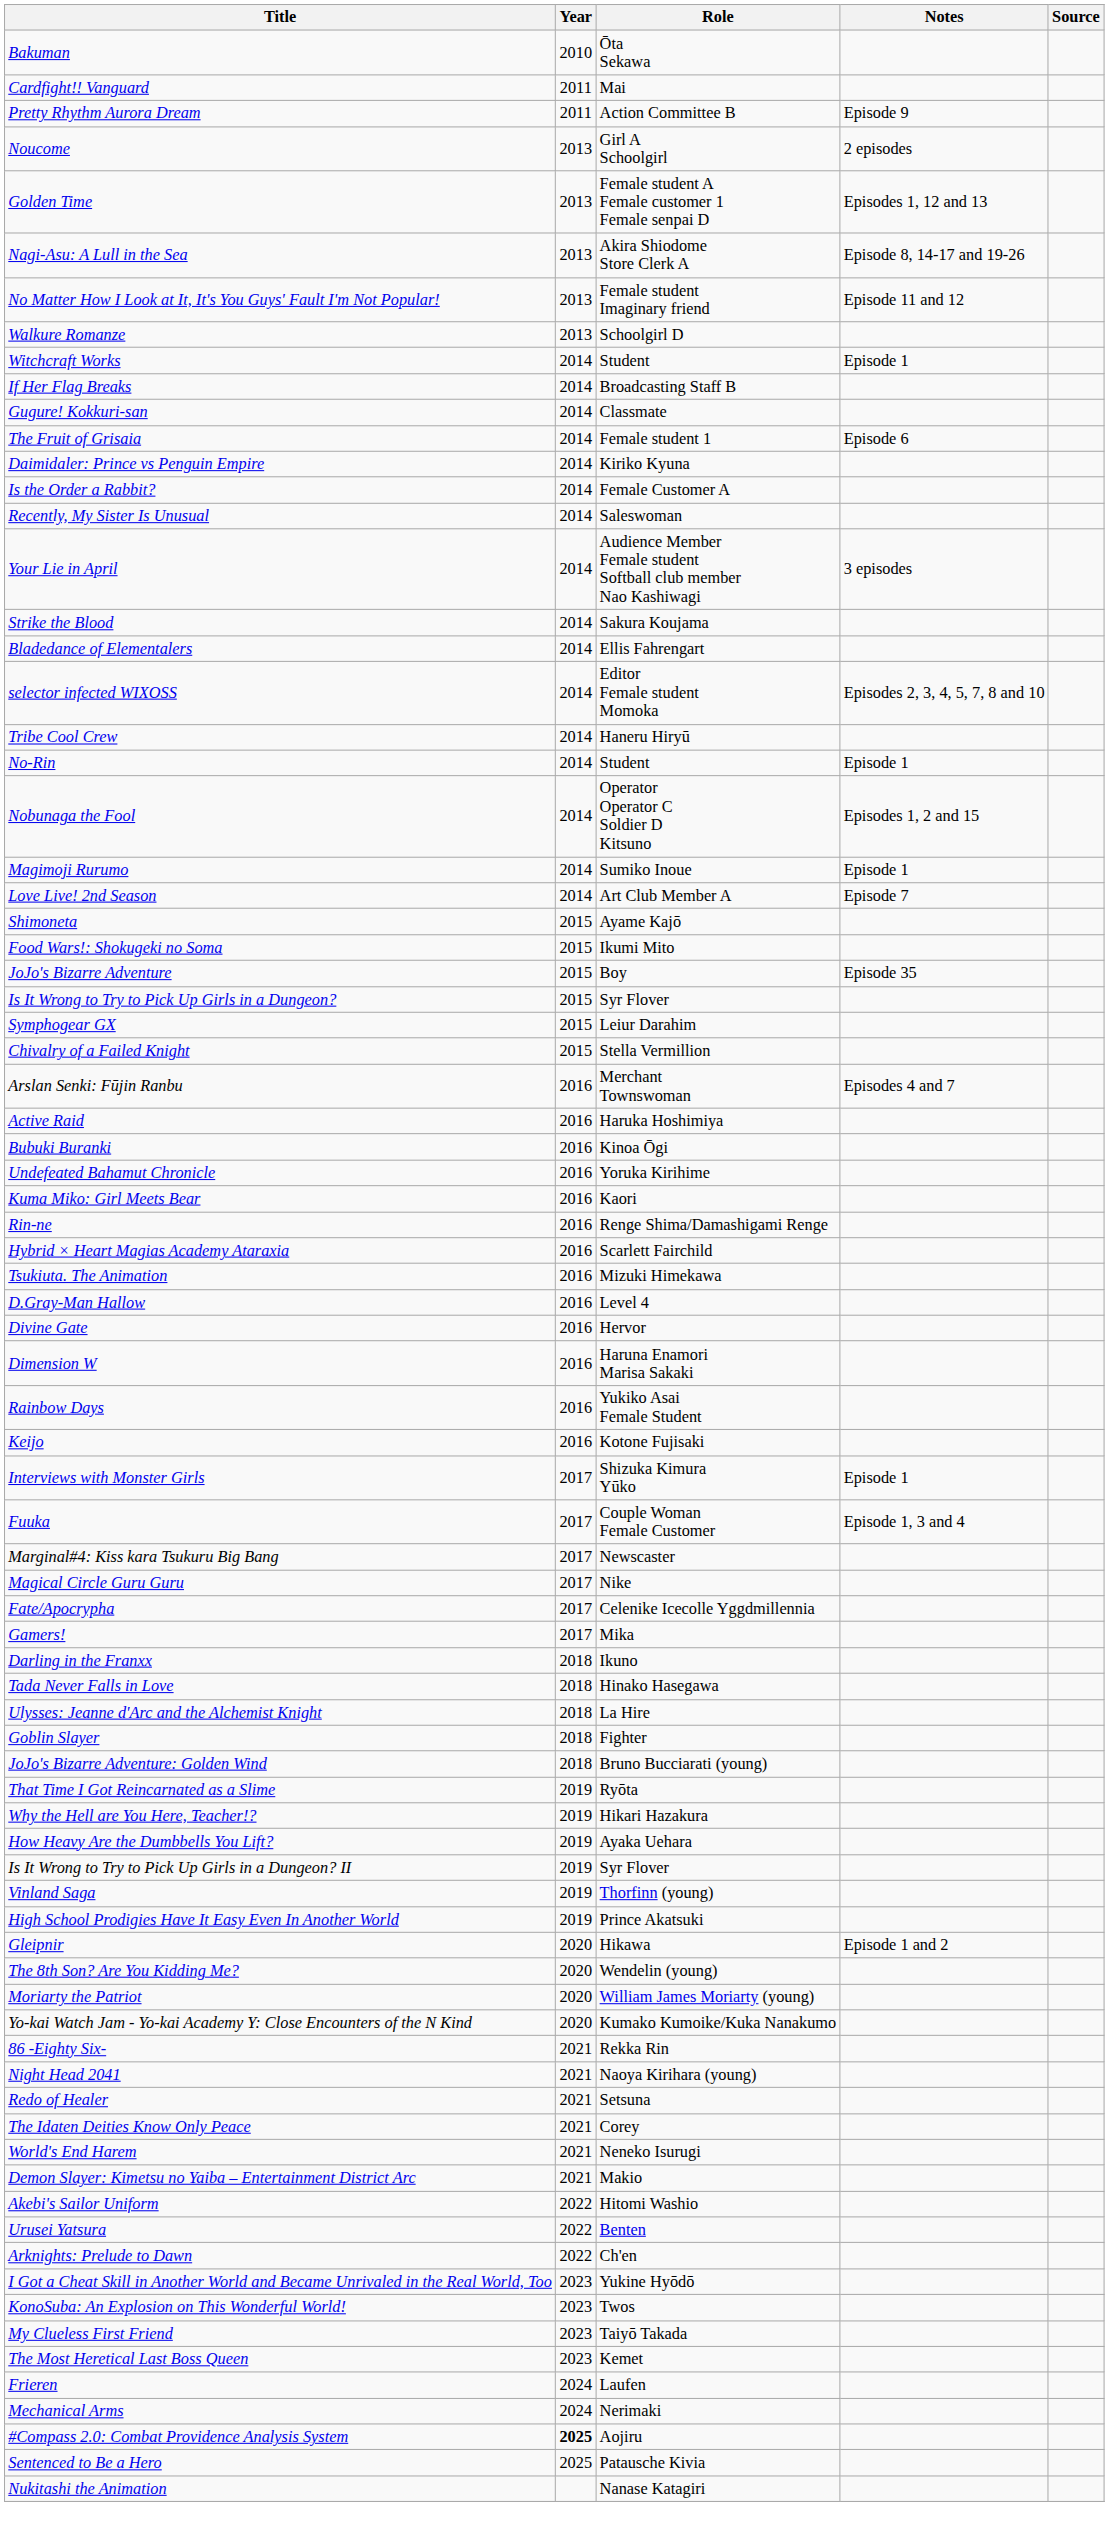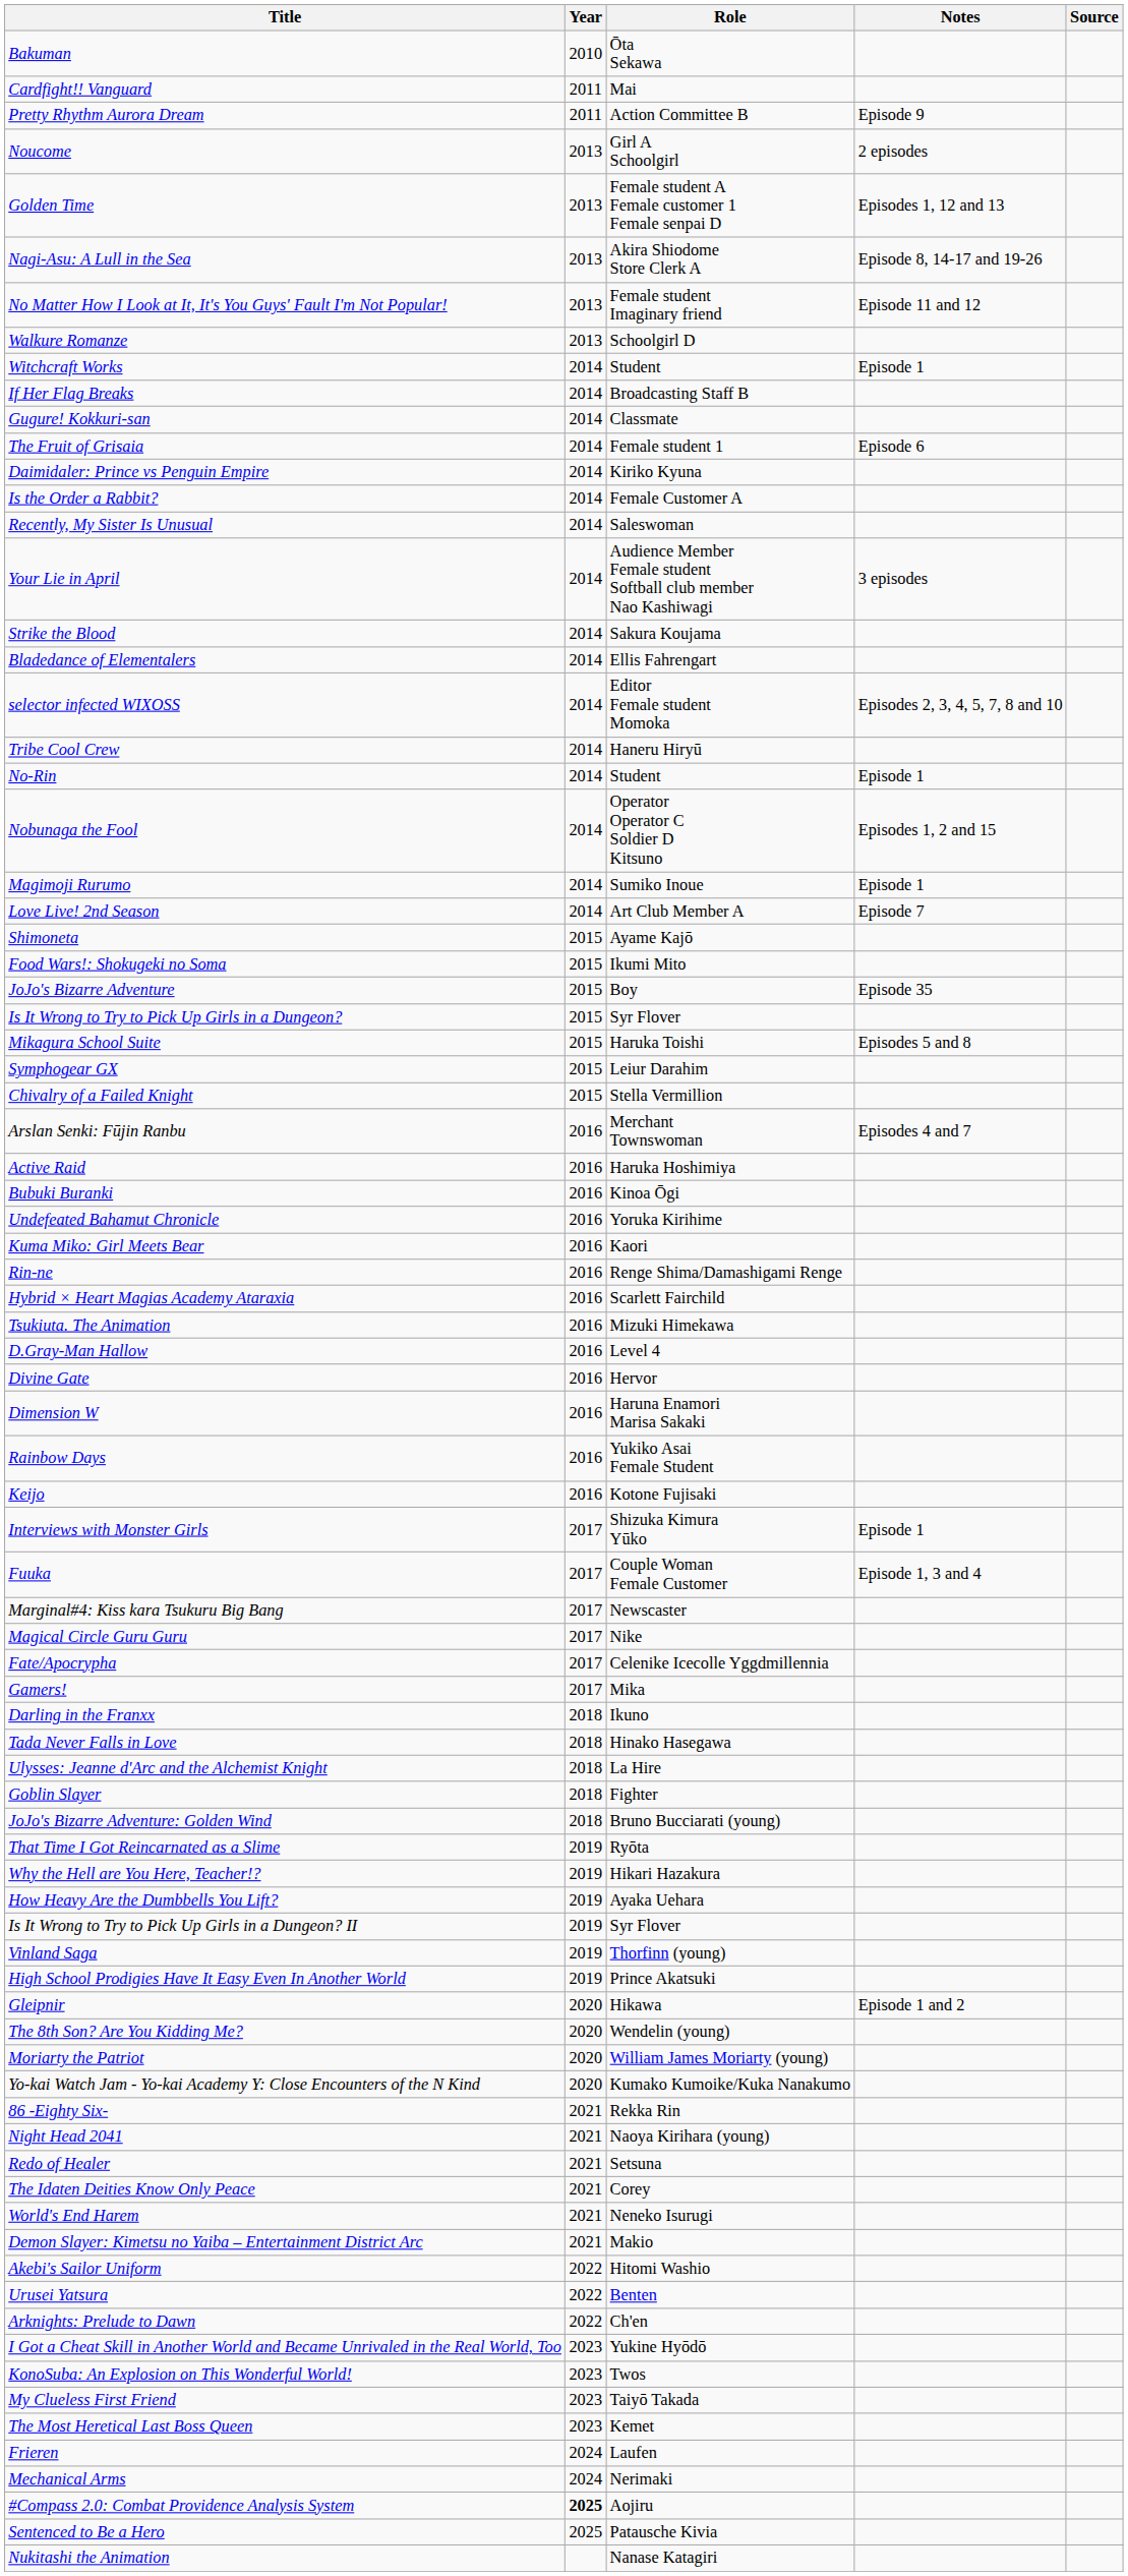+ row: Mikagura School Suite | 2015 | Haruka Toishi | Episodes 5 and 8
